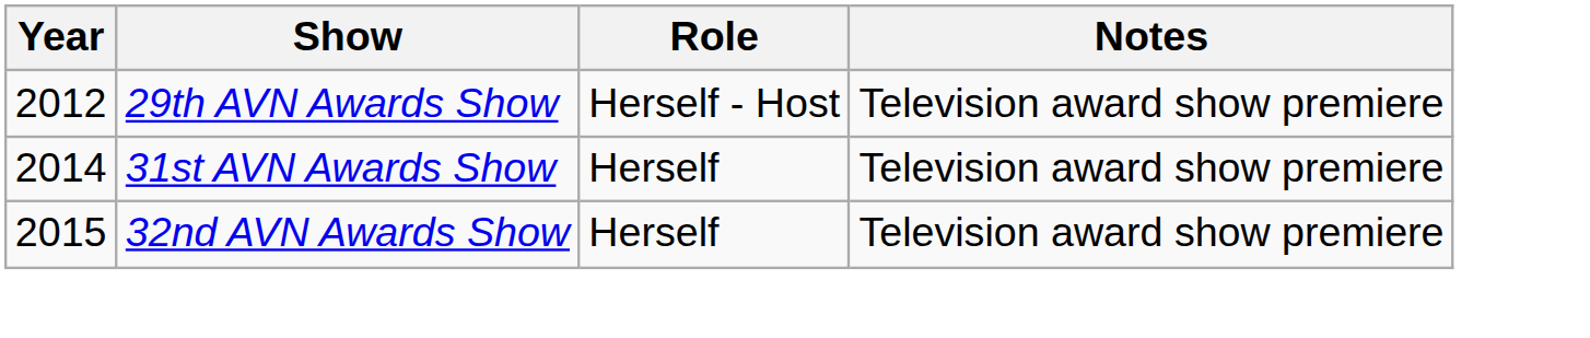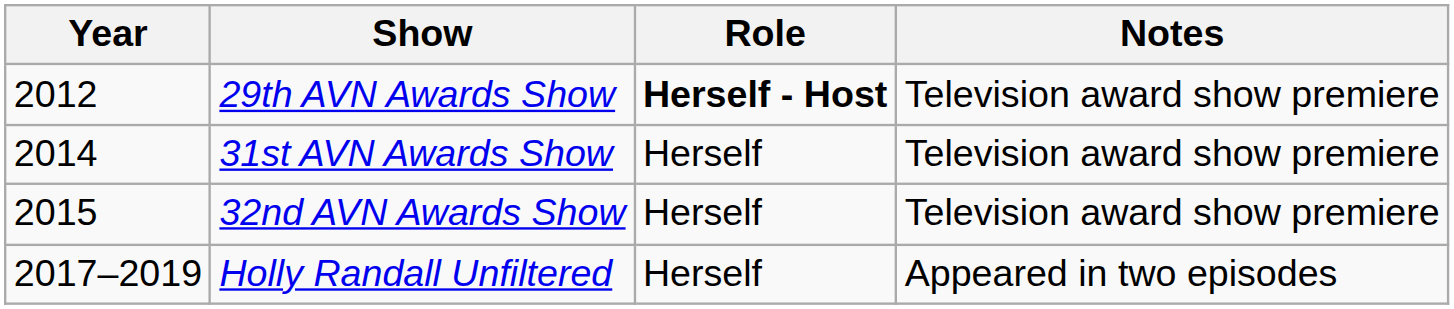29th AVN Awards Show | Role: normal -> bold
+ row: 2017–2019 | Holly Randall Unfiltered | Herself | Appeared in two episodes
